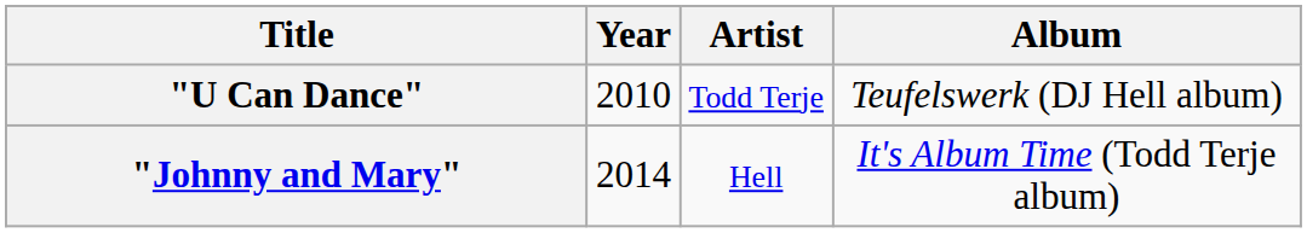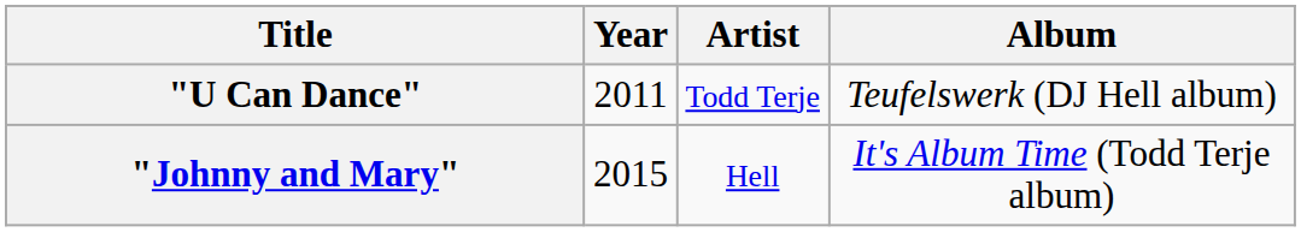"U Can Dance" | Year: 2010 -> 2011
"Johnny and Mary" | Year: 2014 -> 2015
